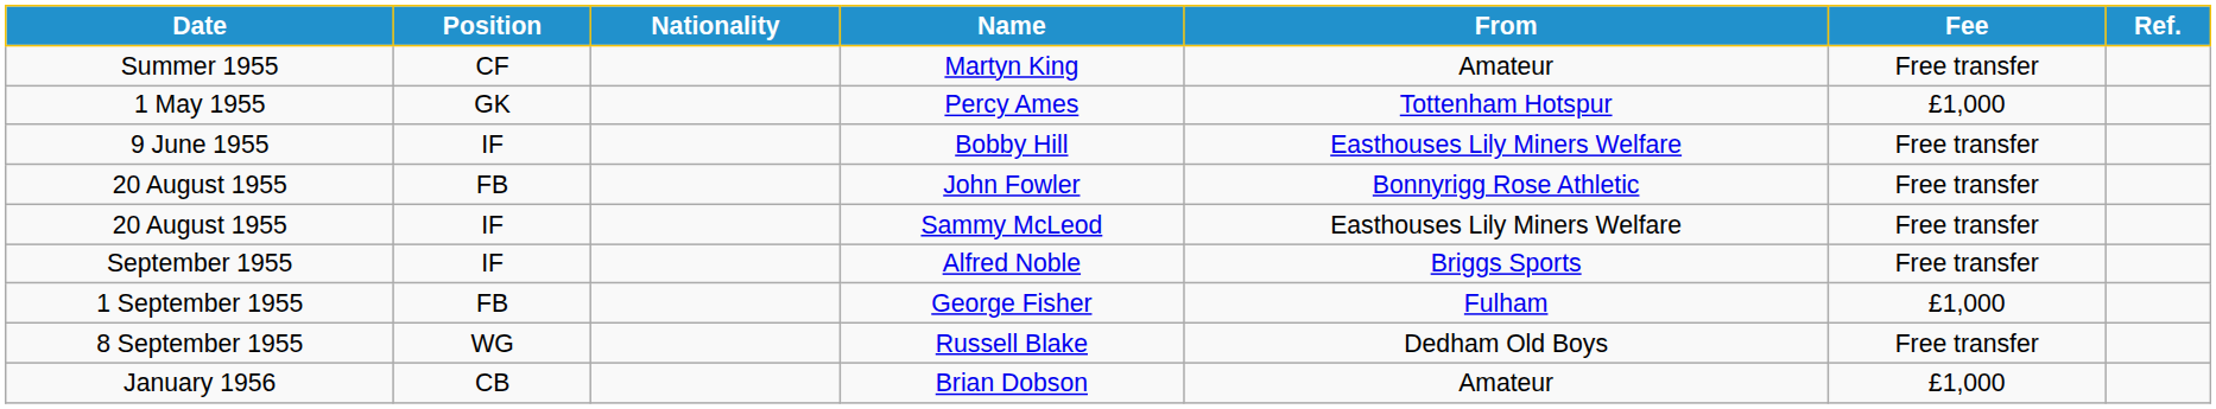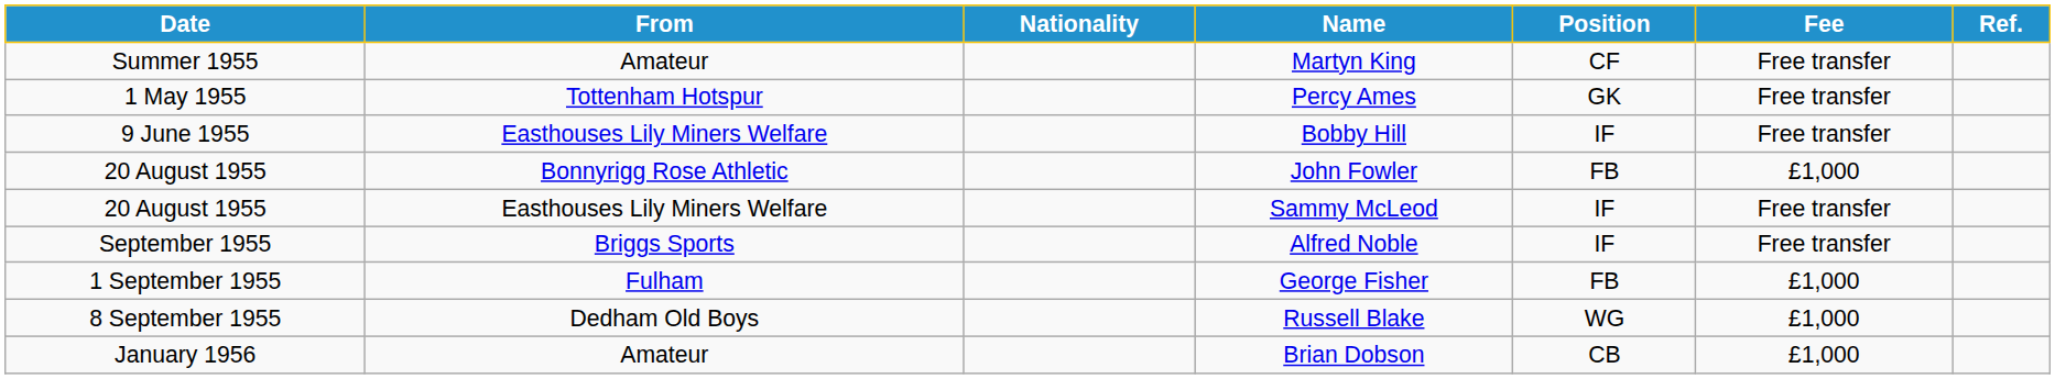columns swapped: Position <-> From
Percy Ames | Fee: £1,000 -> Free transfer
John Fowler | Fee: Free transfer -> £1,000
Russell Blake | Fee: Free transfer -> £1,000
